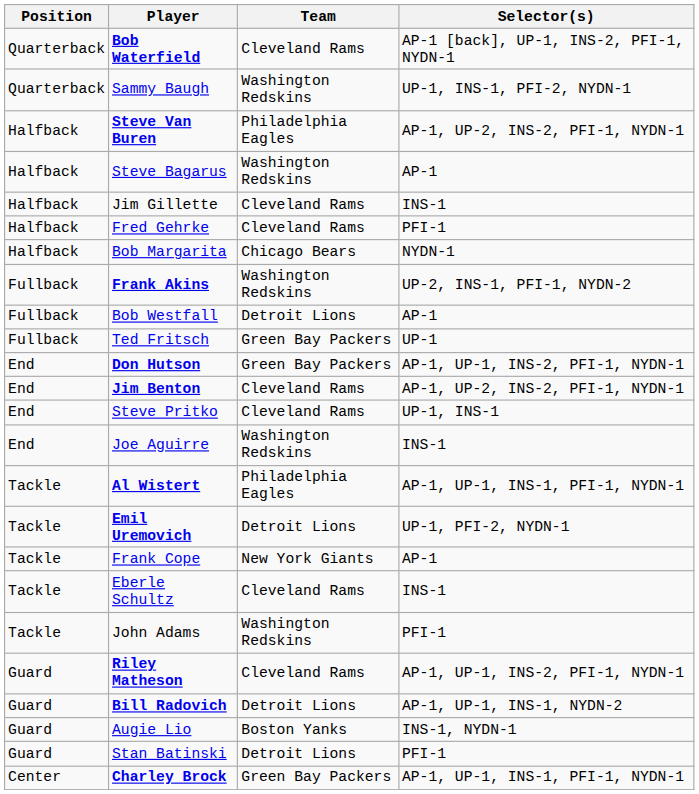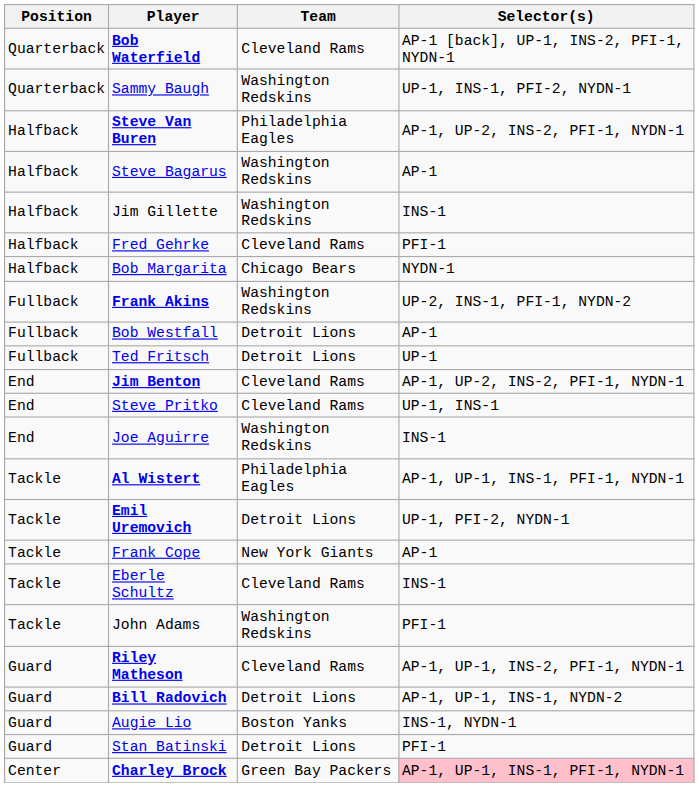Jim Gillette | Team: Cleveland Rams -> Washington Redskins
Ted Fritsch | Team: Green Bay Packers -> Detroit Lions
- row: End | Don Hutson | Green Bay Packers | AP-1, UP-1, INS-2, PFI-1, NYDN-1
Charley Brock | Selector(s): no background -> pink background
